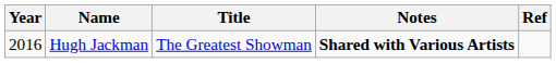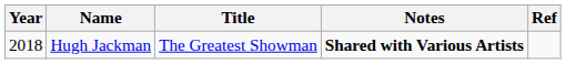Hugh Jackman | Year: 2016 -> 2018
